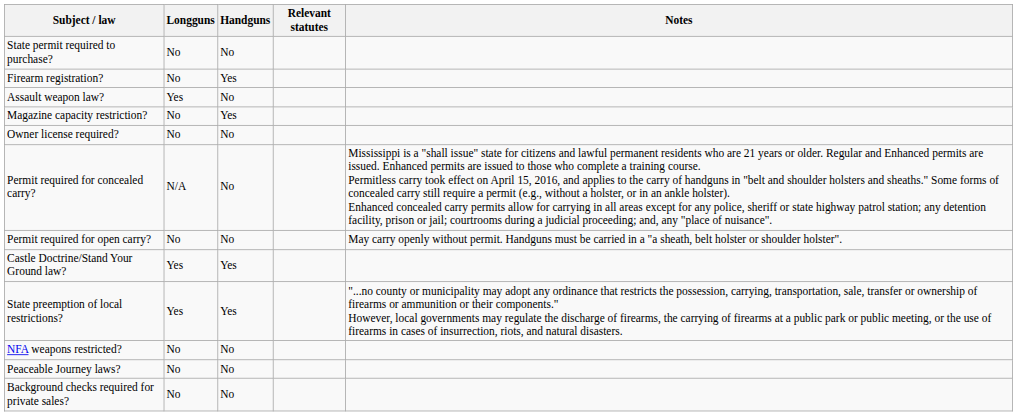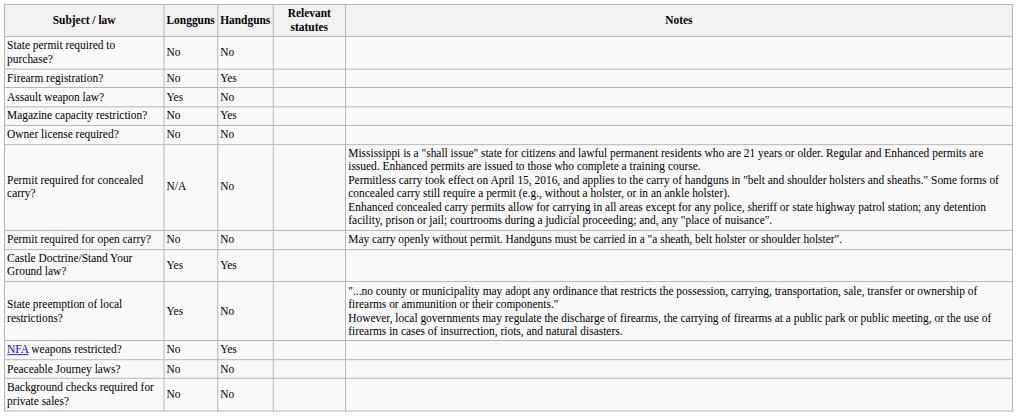State preemption of local restrictions? | Handguns: Yes -> No
NFA weapons restricted? | Handguns: No -> Yes
